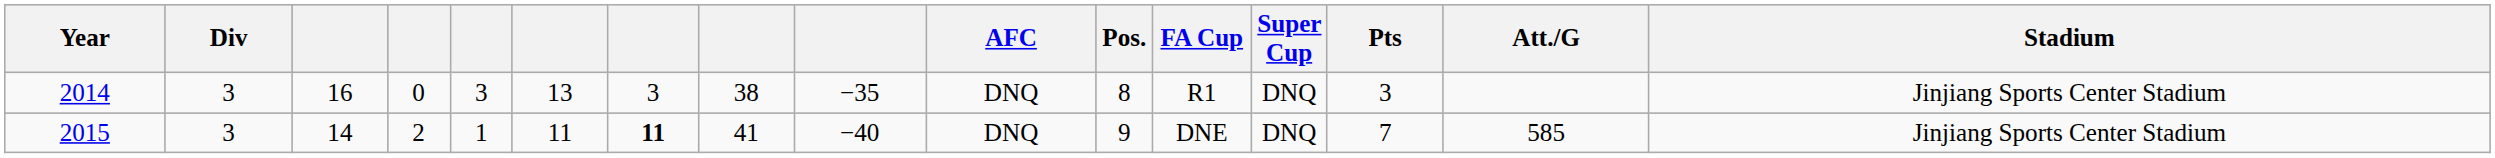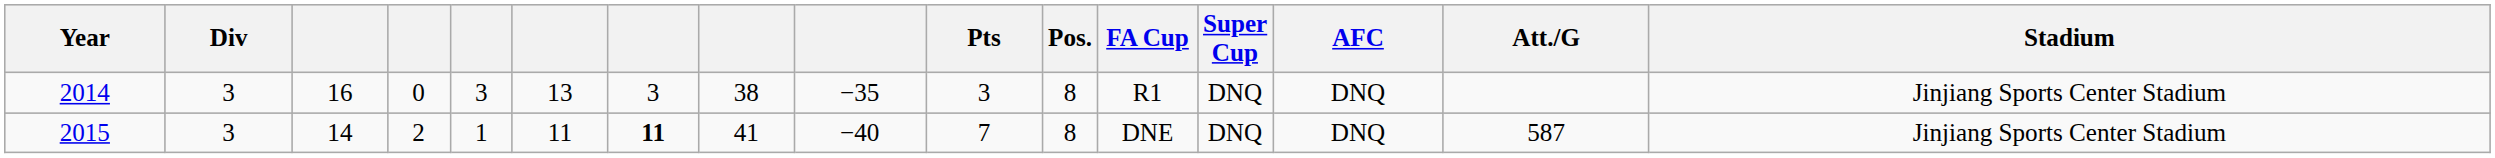columns swapped: Pts <-> AFC
2015 | Pos.: 9 -> 8
2015 | Att./G: 585 -> 587
